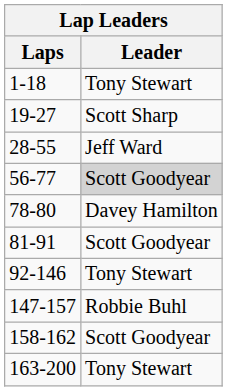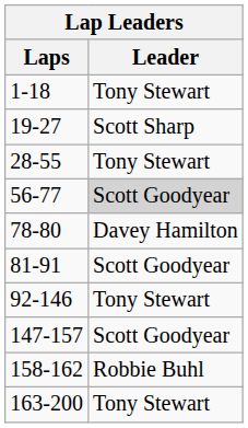28-55 | Leader: Jeff Ward -> Tony Stewart
147-157 | Leader: Robbie Buhl -> Scott Goodyear
158-162 | Leader: Scott Goodyear -> Robbie Buhl
